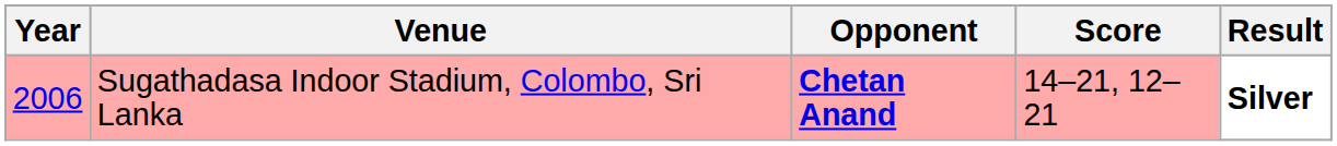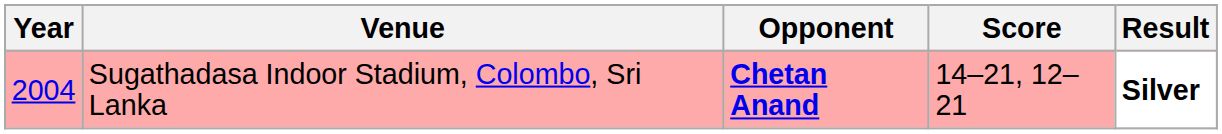Sugathadasa Indoor Stadium, Colombo, Sri Lanka | Year: 2006 -> 2004
